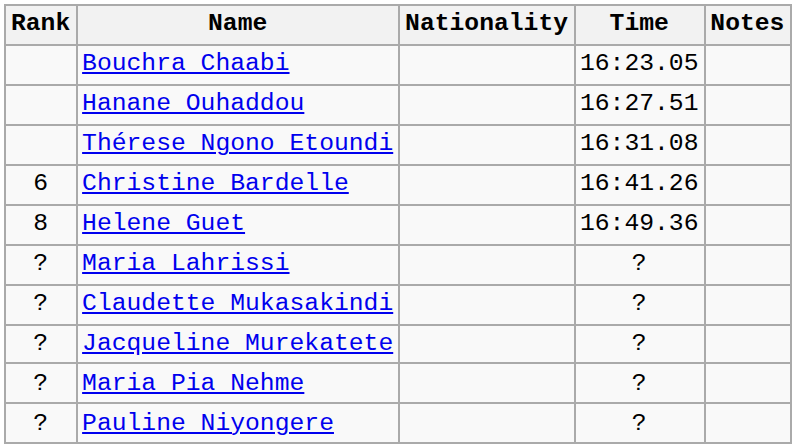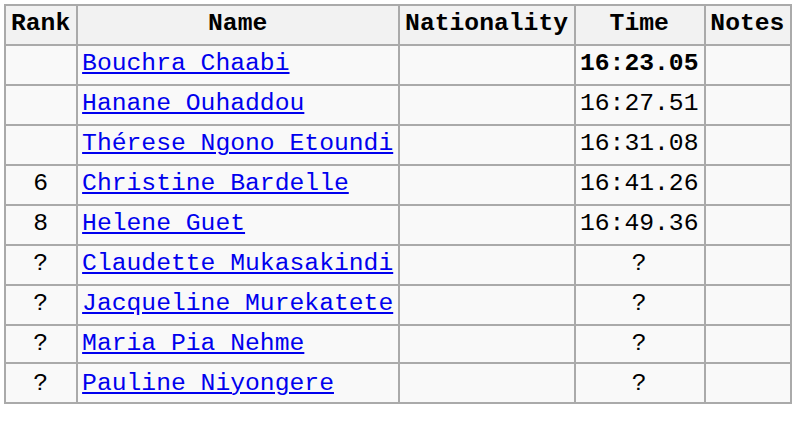Bouchra Chaabi | Time: normal -> bold
- row: ? | Maria Lahrissi | ?
